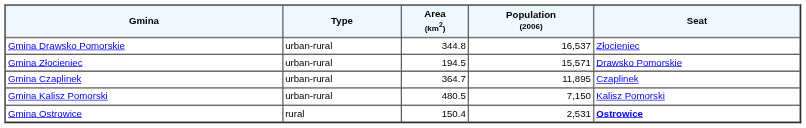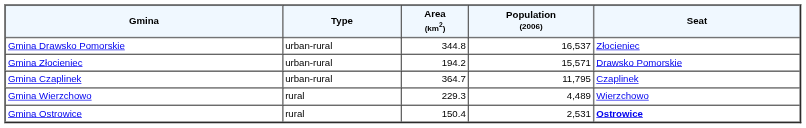Gmina Złocieniec | Area (km2): 194.5 -> 194.2
Gmina Czaplinek | Population (2006): 11,895 -> 11,795
- row: Gmina Kalisz Pomorski | urban-rural | 480.5 | 7,150 | Kalisz Pomorski
+ row: Gmina Wierzchowo | rural | 229.3 | 4,489 | Wierzchowo
